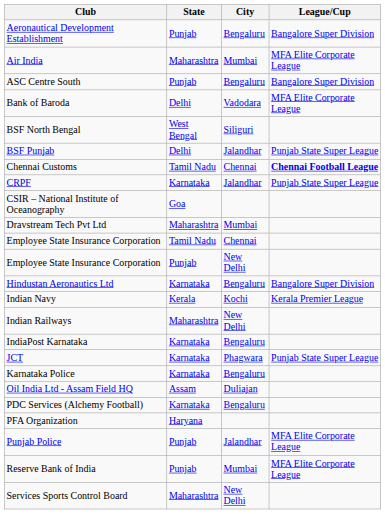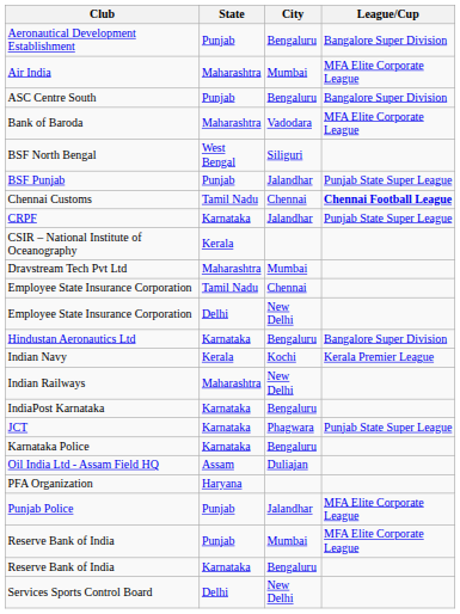Bank of Baroda | State: Delhi -> Maharashtra
BSF Punjab | State: Delhi -> Punjab
CSIR – National Institute of Oceanography | State: Goa -> Kerala
Employee State Insurance Corporation / New Delhi | State: Punjab -> Delhi
- row: PDC Services (Alchemy Football) | Karnataka | Bengaluru
+ row: Reserve Bank of India | Karnataka | Bengaluru
Services Sports Control Board | State: Maharashtra -> Delhi
